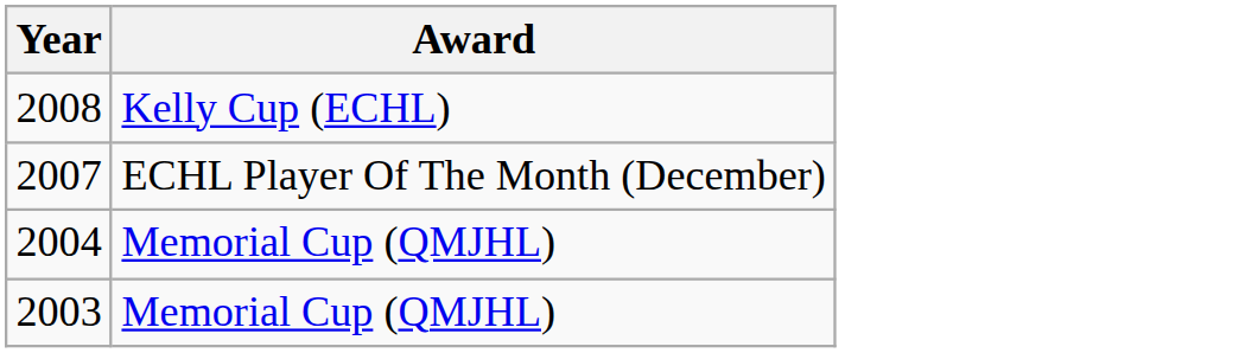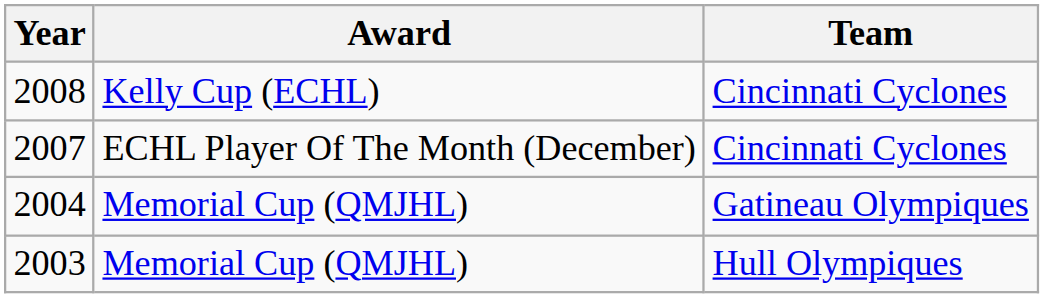+ column: Team | Cincinnati Cyclones | Cincinnati Cyclones | Gatineau Olympiques | Hull Olympiques
